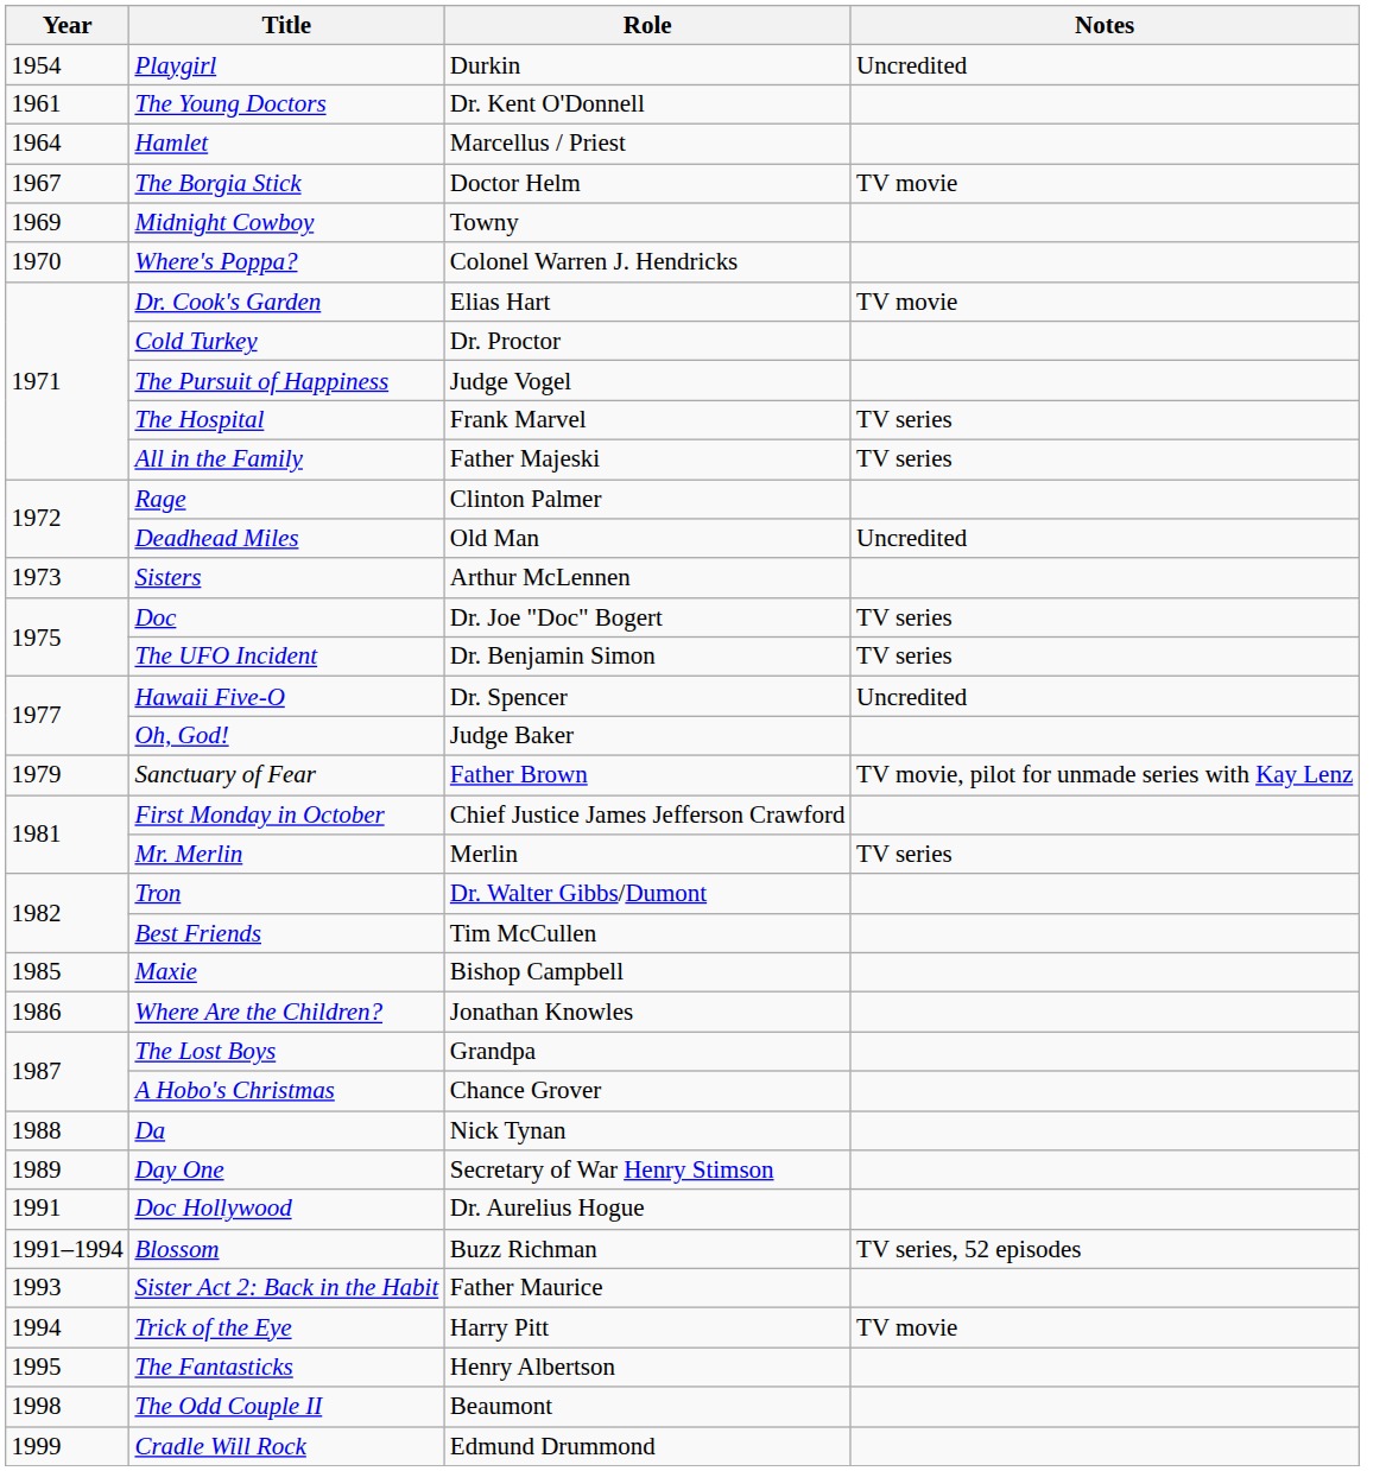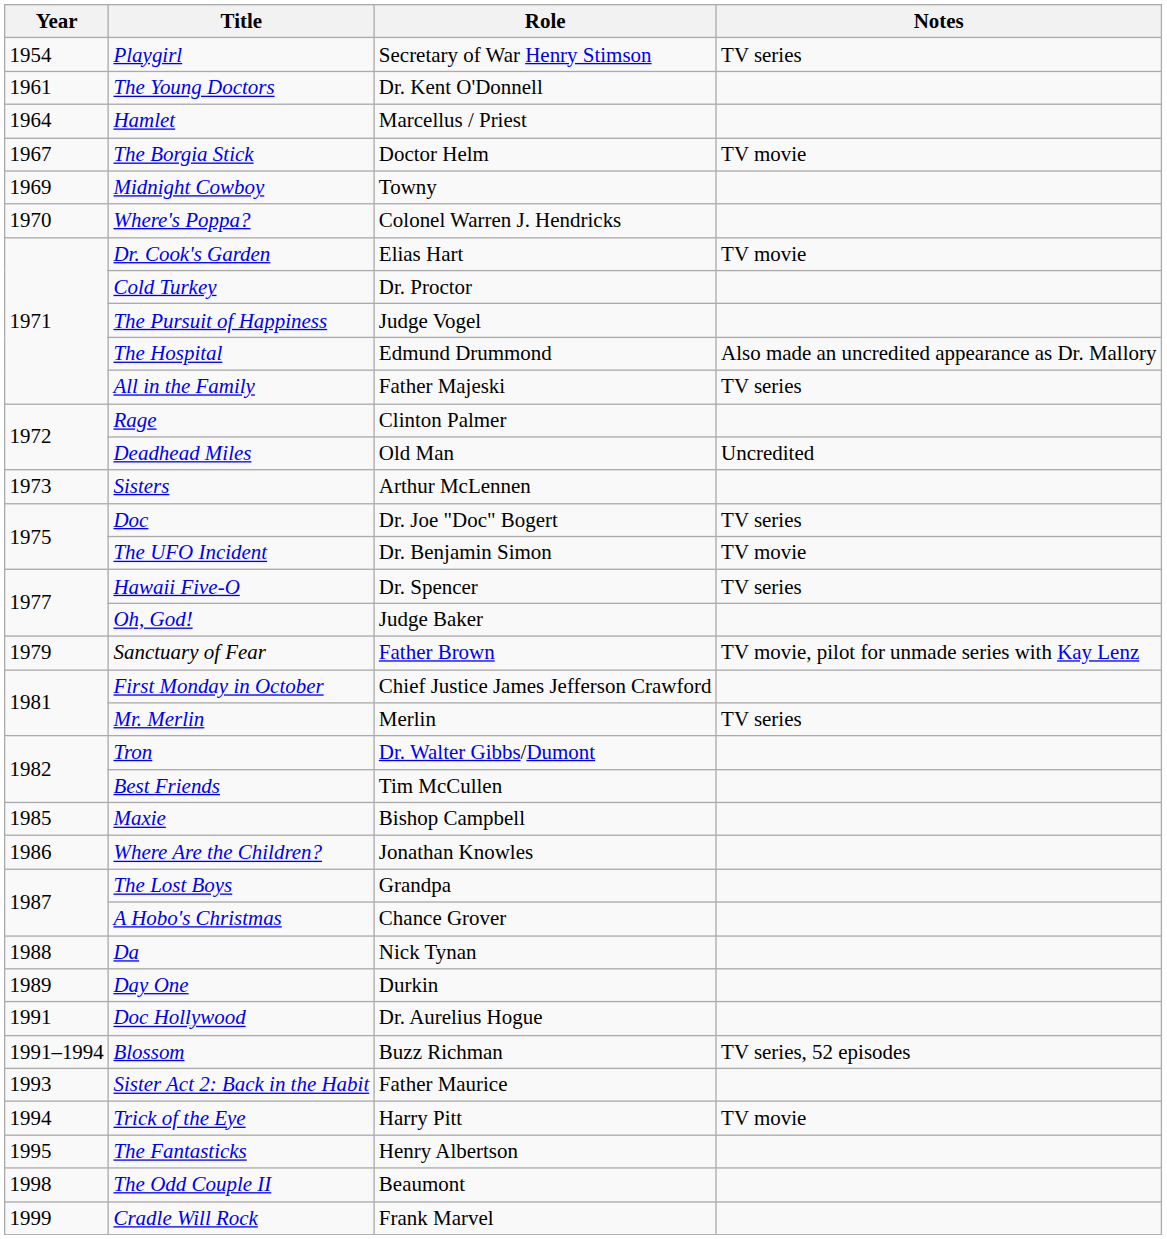Playgirl | Role: Durkin -> Secretary of War Henry Stimson
Playgirl | Notes: Uncredited -> TV series
The Hospital | Role: Frank Marvel -> Edmund Drummond
The Hospital | Notes: TV series -> Also made an uncredited appearance as Dr. Mallory
The UFO Incident | Notes: TV series -> TV movie
Hawaii Five-O | Notes: Uncredited -> TV series
Day One | Role: Secretary of War Henry Stimson -> Durkin
Cradle Will Rock | Role: Edmund Drummond -> Frank Marvel
